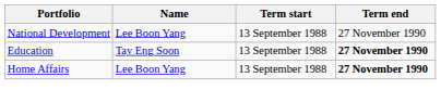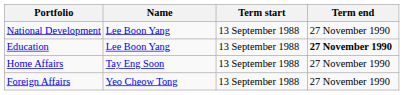Education | Name: Tay Eng Soon -> Lee Boon Yang
Home Affairs | Name: Lee Boon Yang -> Tay Eng Soon
Home Affairs | Term end: bold -> normal
+ row: Foreign Affairs | Yeo Cheow Tong | 13 September 1988 | 27 November 1990
